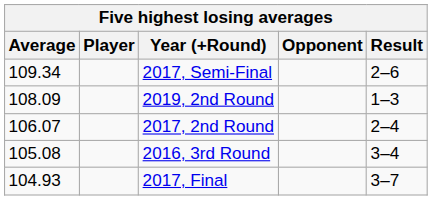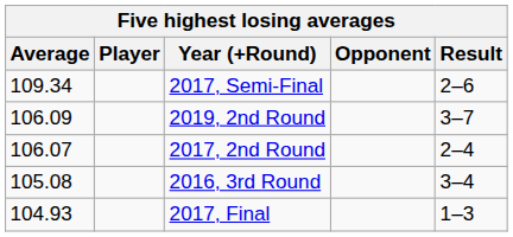2019, 2nd Round | Average: 108.09 -> 106.09
2019, 2nd Round | Result: 1–3 -> 3–7
2017, Final | Result: 3–7 -> 1–3
